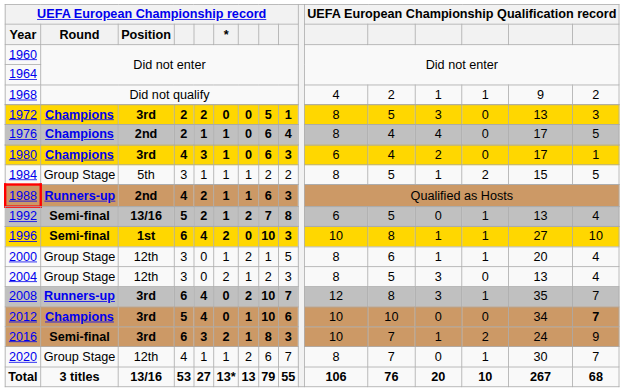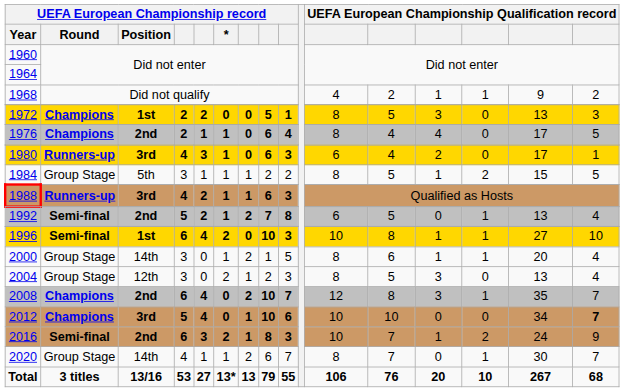1972 | UEFA European Championship record / Position: 3rd -> 1st
1980 | UEFA European Championship record / Round: Champions -> Runners-up
1988 | UEFA European Championship record / Position: 2nd -> 3rd
1992 | UEFA European Championship record / Position: 13/16 -> 2nd
2000 | UEFA European Championship record / Position: 12th -> 14th
2008 | UEFA European Championship record / Round: Runners-up -> Champions
2008 | UEFA European Championship record / Position: 3rd -> 2nd
2016 | UEFA European Championship record / Position: 3rd -> 2nd
2020 | UEFA European Championship record / Position: 12th -> 14th
